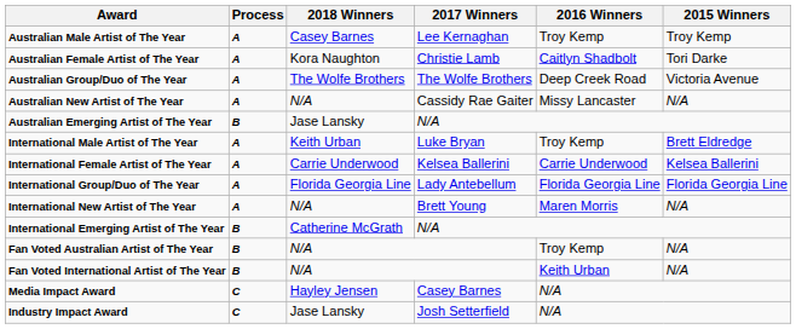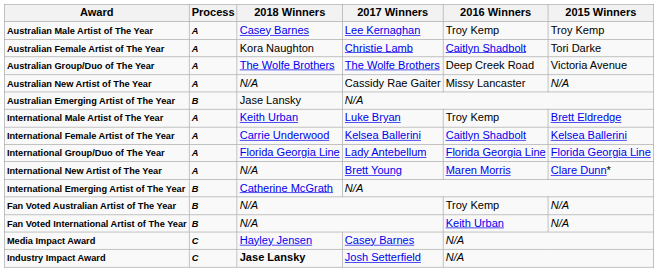International Female Artist of The Year | 2016 Winners: Carrie Underwood -> Caitlyn Shadbolt
International New Artist of The Year | 2015 Winners: N/A -> Clare Dunn*
Industry Impact Award | 2018 Winners: normal -> bold
